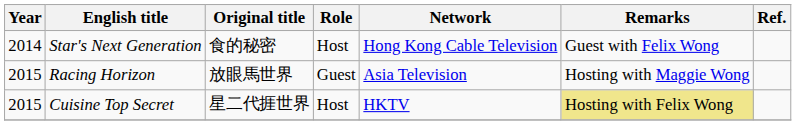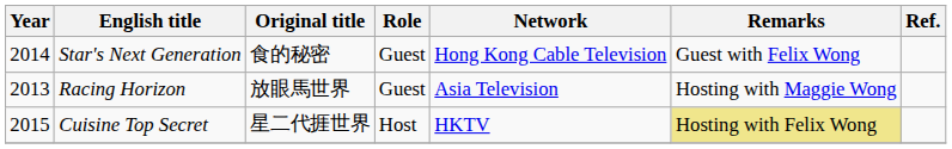Star's Next Generation | Role: Host -> Guest
Racing Horizon | Year: 2015 -> 2013
